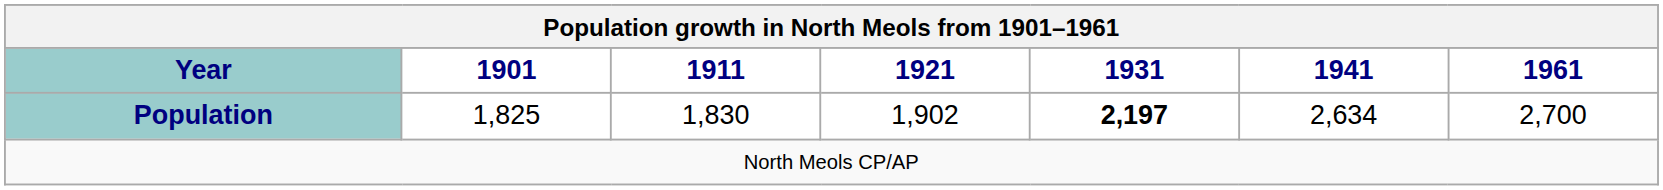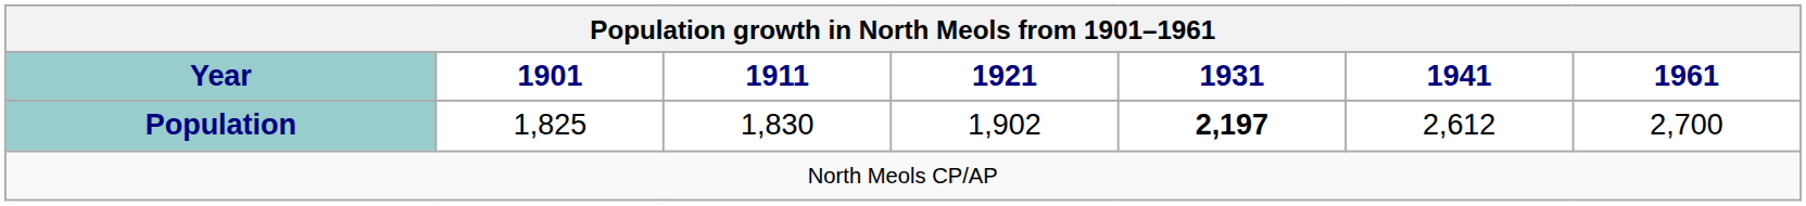Population | 1941: 2,634 -> 2,612
